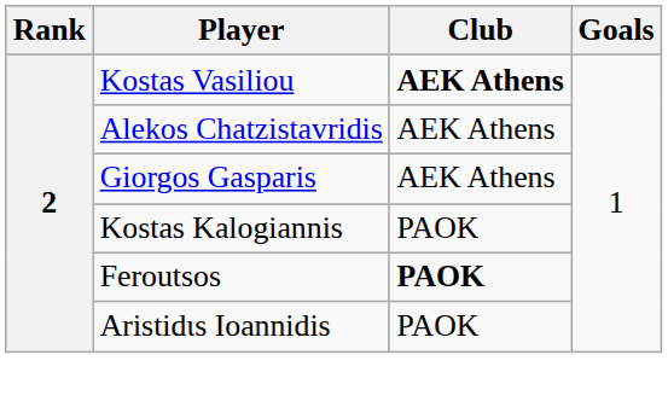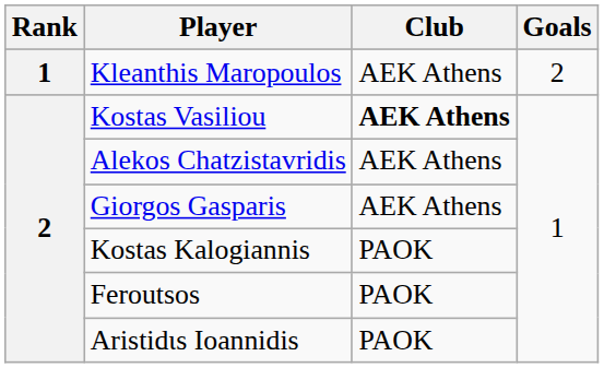+ row: 1 | Kleanthis Maropoulos | AEK Athens | 2
Feroutsos | Club: bold -> normal
